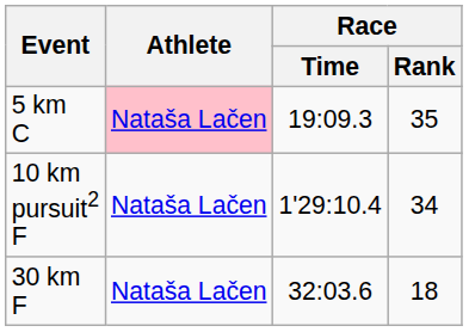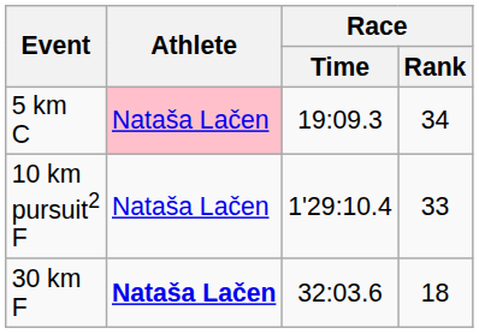5 km C | Race / Rank: 35 -> 34
10 km pursuit2 F | Race / Rank: 34 -> 33
30 km F | Athlete: normal -> bold
